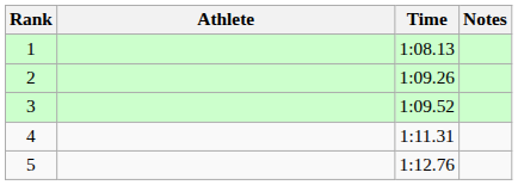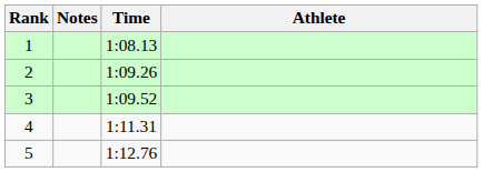columns swapped: Athlete <-> Notes
